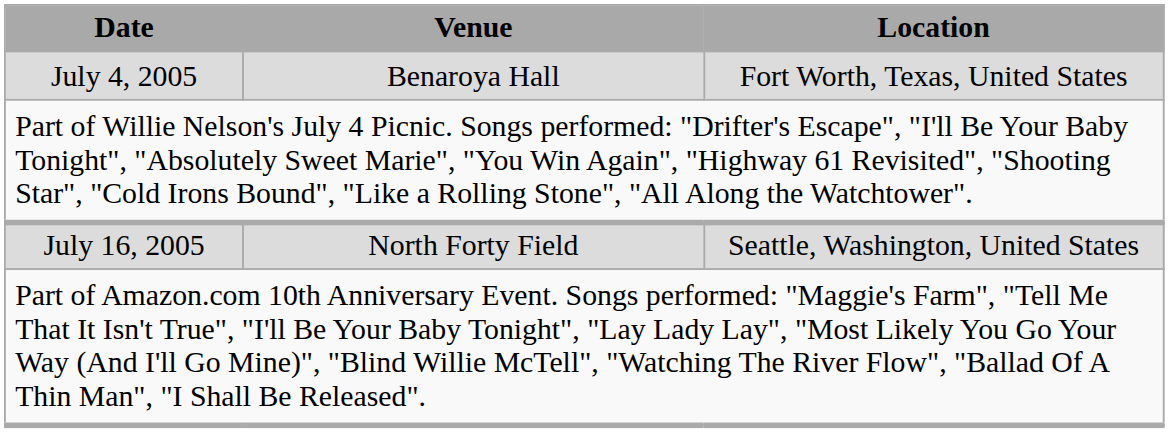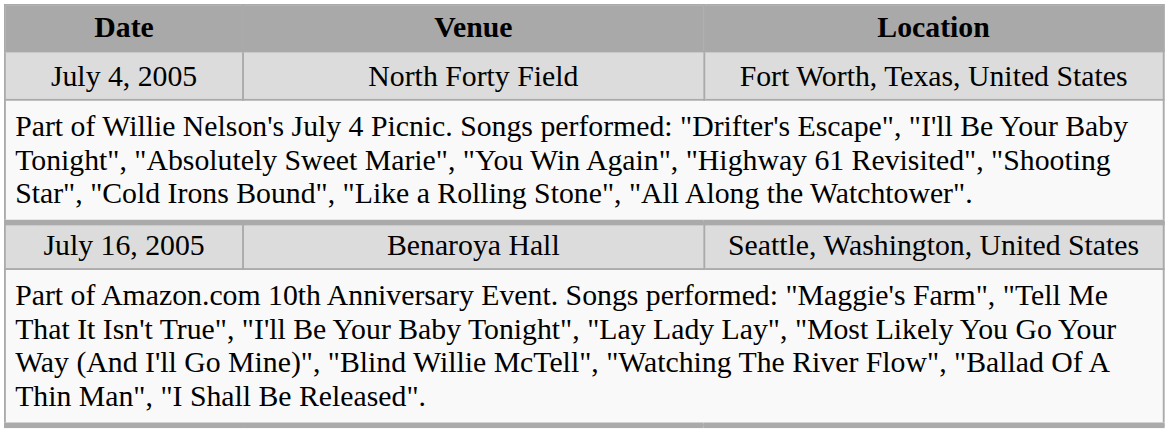July 4, 2005 | Venue: Benaroya Hall -> North Forty Field
July 16, 2005 | Venue: North Forty Field -> Benaroya Hall
